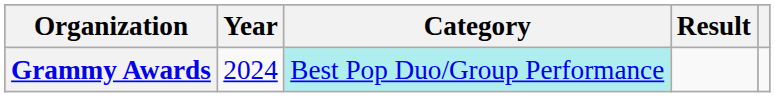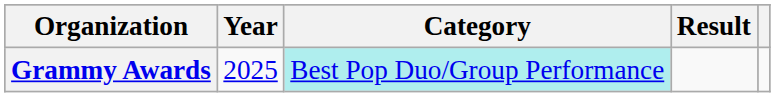Grammy Awards | Year: 2024 -> 2025
